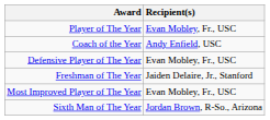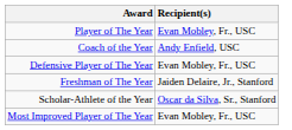+ row: Scholar-Athlete of the Year | Oscar da Silva, Sr., Stanford
- row: Sixth Man of The Year | Jordan Brown, R-So., Arizona
